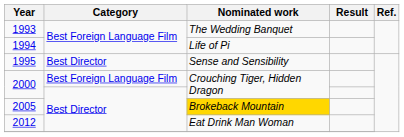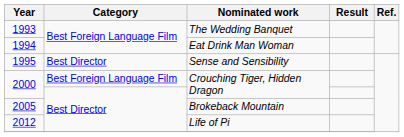1994 | Nominated work: Life of Pi -> Eat Drink Man Woman
2005 | Nominated work: gold background -> no background
2012 | Nominated work: Eat Drink Man Woman -> Life of Pi
